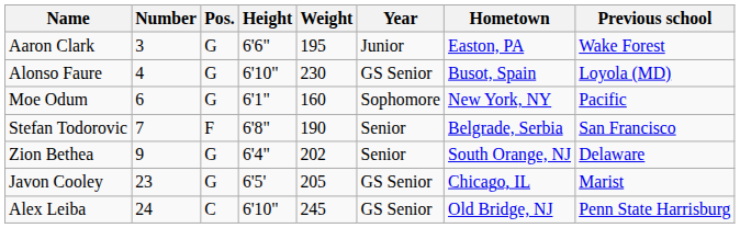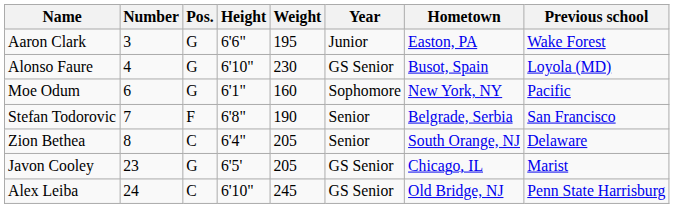Zion Bethea | Number: 9 -> 8
Zion Bethea | Pos.: G -> C
Zion Bethea | Weight: 202 -> 205
